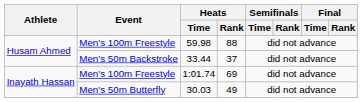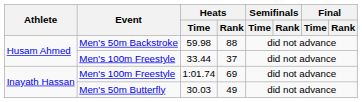59.98 | Event: Men's 100m Freestyle -> Men's 50m Backstroke
33.44 | Event: Men's 50m Backstroke -> Men's 100m Freestyle
